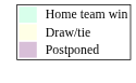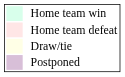+ row: Home team defeat
